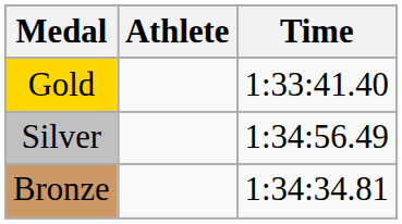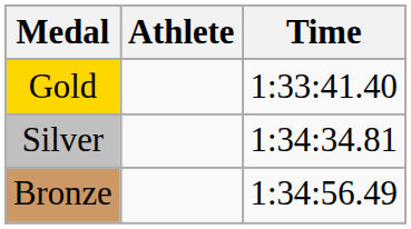Silver | Time: 1:34:56.49 -> 1:34:34.81
Bronze | Time: 1:34:34.81 -> 1:34:56.49
